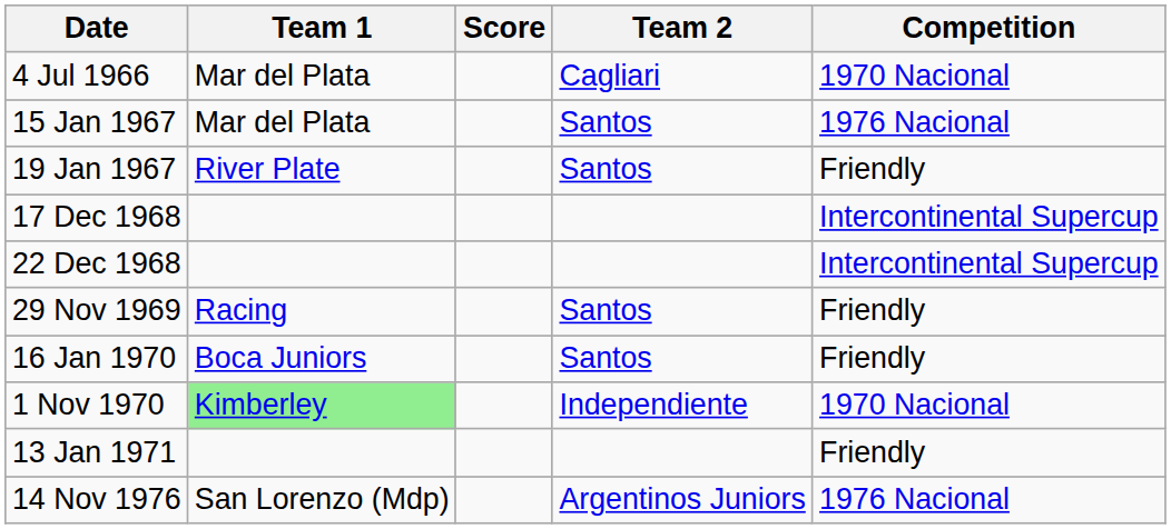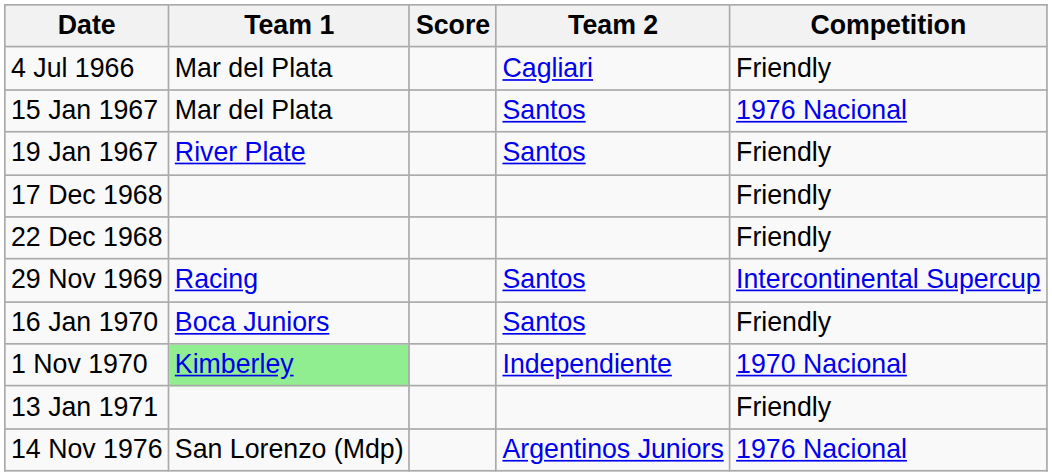4 Jul 1966 | Competition: 1970 Nacional -> Friendly
17 Dec 1968 | Competition: Intercontinental Supercup -> Friendly
22 Dec 1968 | Competition: Intercontinental Supercup -> Friendly
29 Nov 1969 | Competition: Friendly -> Intercontinental Supercup
